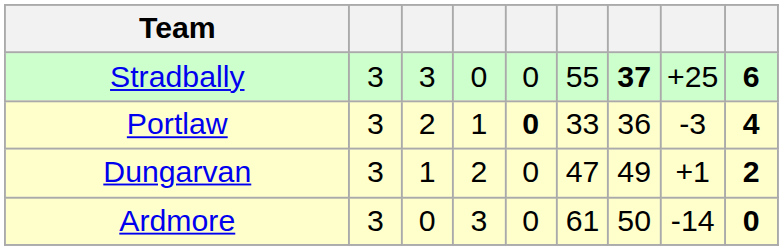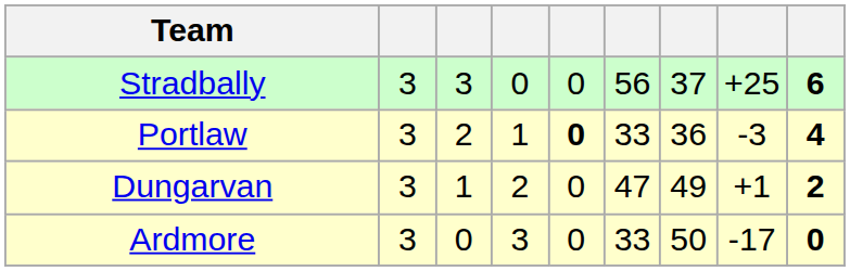Stradbally | column 6: 55 -> 56
Stradbally | column 7: bold -> normal
Ardmore | column 6: 61 -> 33
Ardmore | column 8: -14 -> -17
